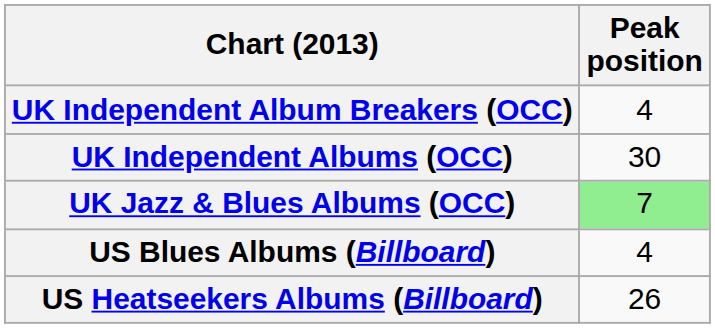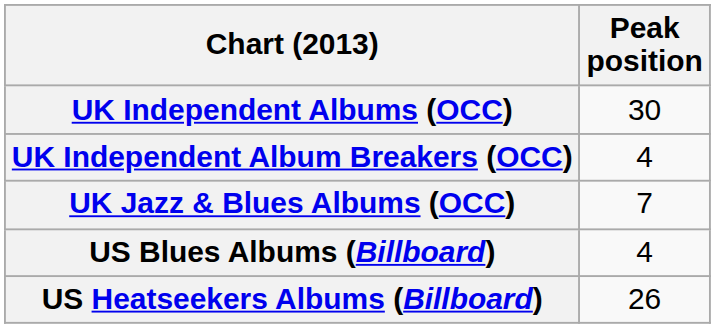rows swapped: UK Independent Albums (OCC) <-> UK Independent Album Breakers (OCC)
UK Jazz & Blues Albums (OCC) | Peak position: lightgreen background -> no background
